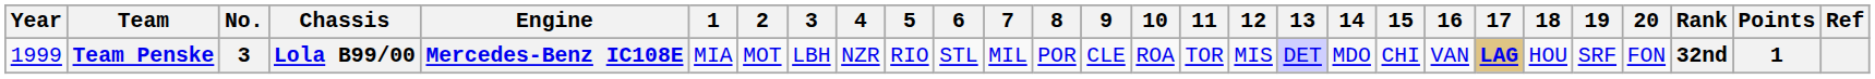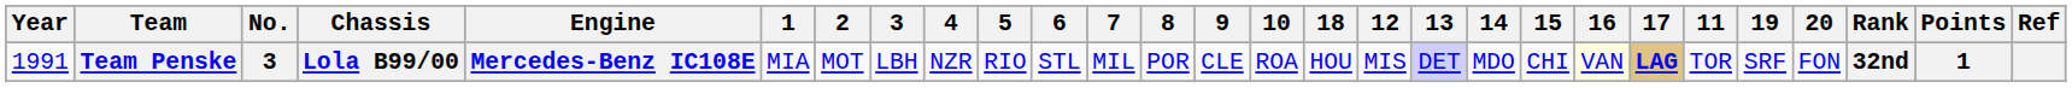columns swapped: 11 <-> 18
Team Penske | Year: 1999 -> 1991
Team Penske | 16: no background -> lightyellow background
